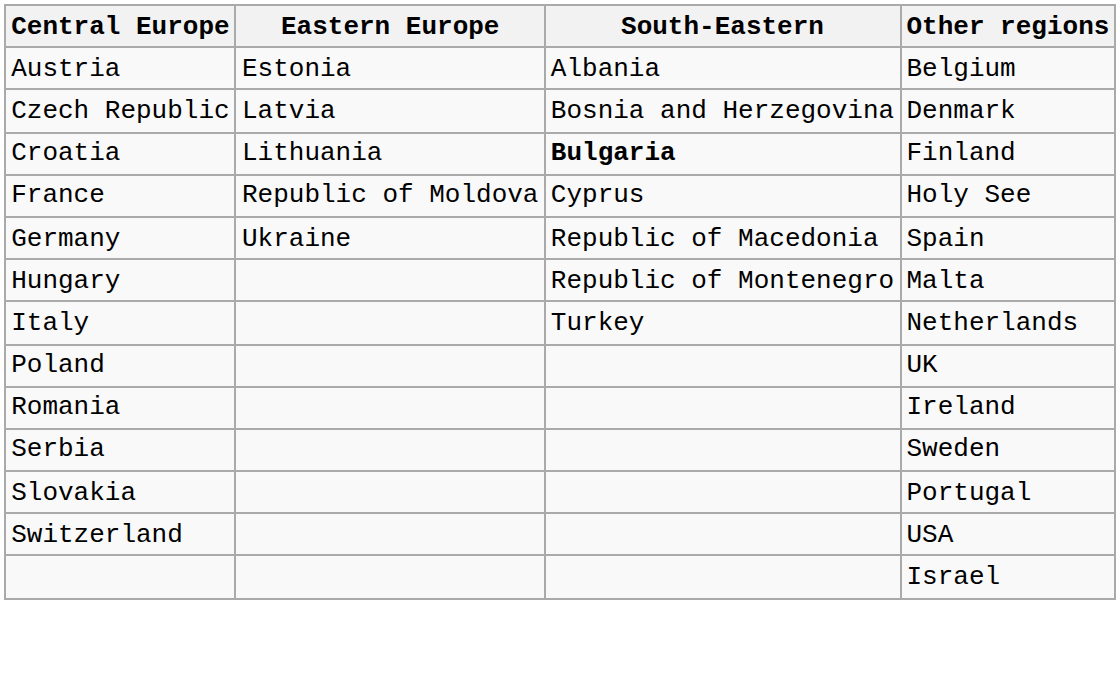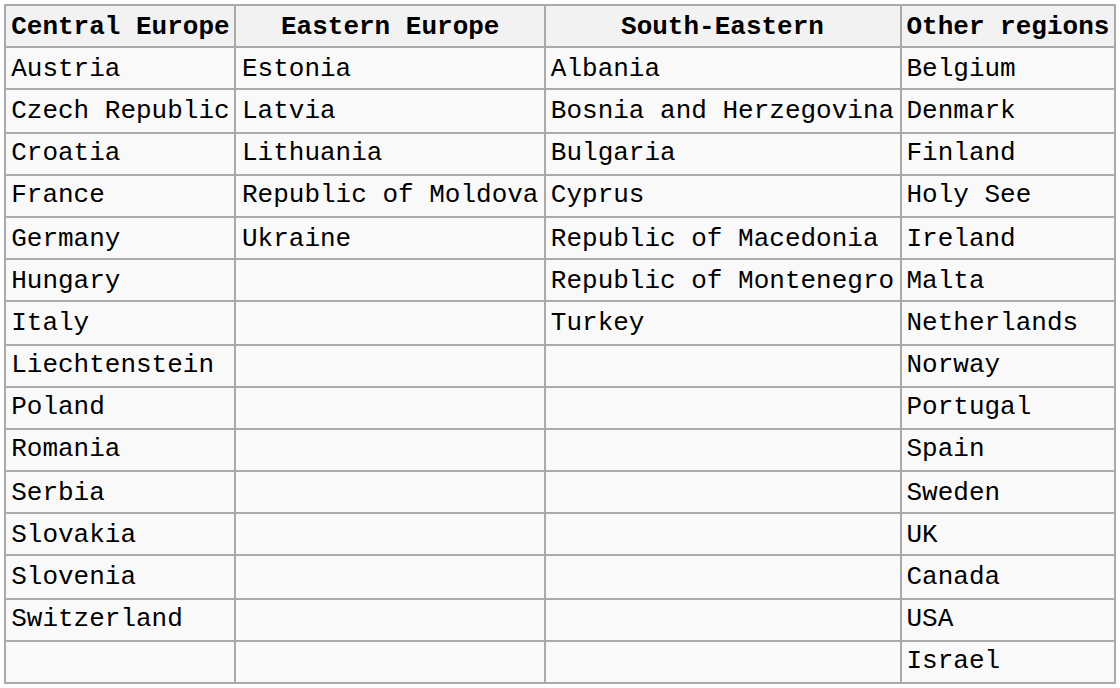Croatia | South-Eastern: bold -> normal
Germany | Other regions: Spain -> Ireland
+ row: Liechtenstein | Norway
Poland | Other regions: UK -> Portugal
Romania | Other regions: Ireland -> Spain
Slovakia | Other regions: Portugal -> UK
+ row: Slovenia | Canada
